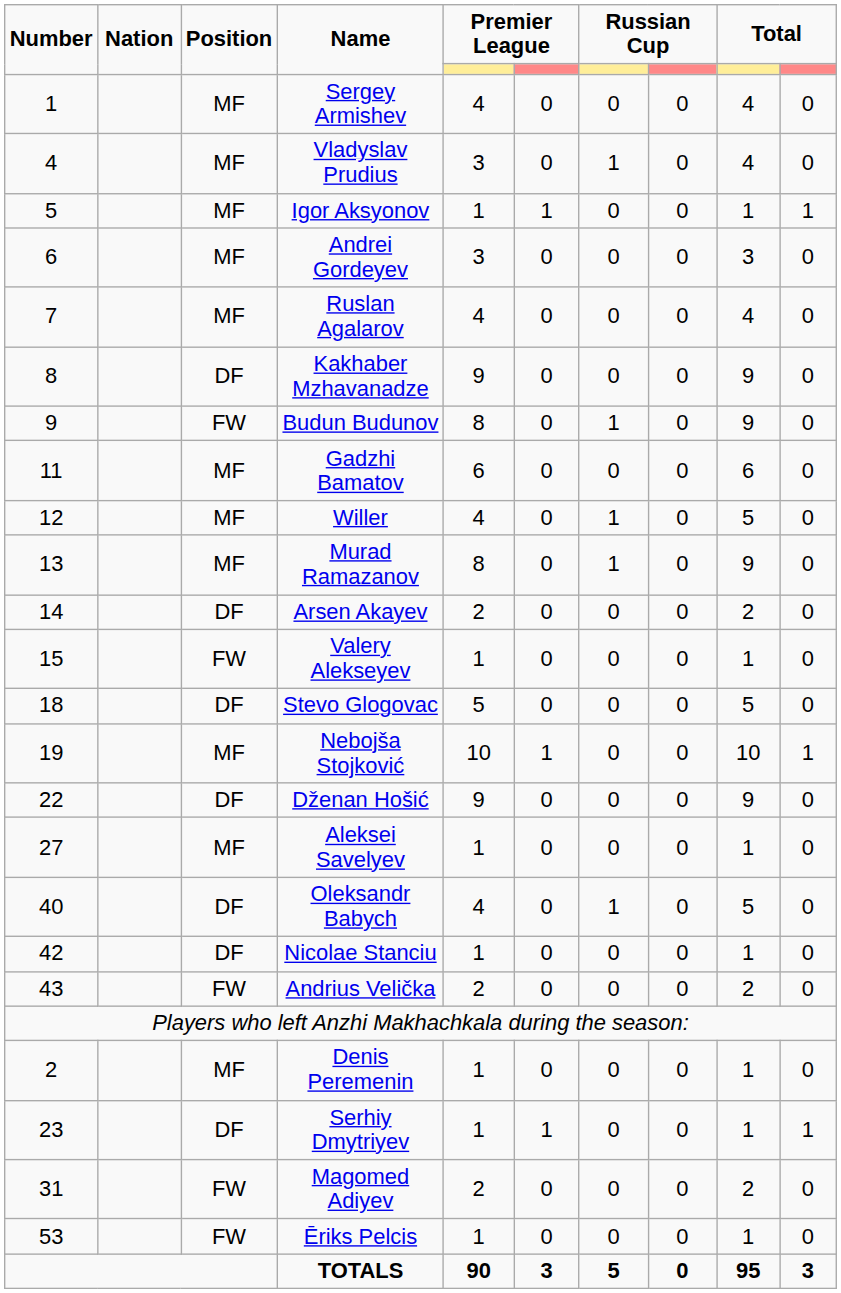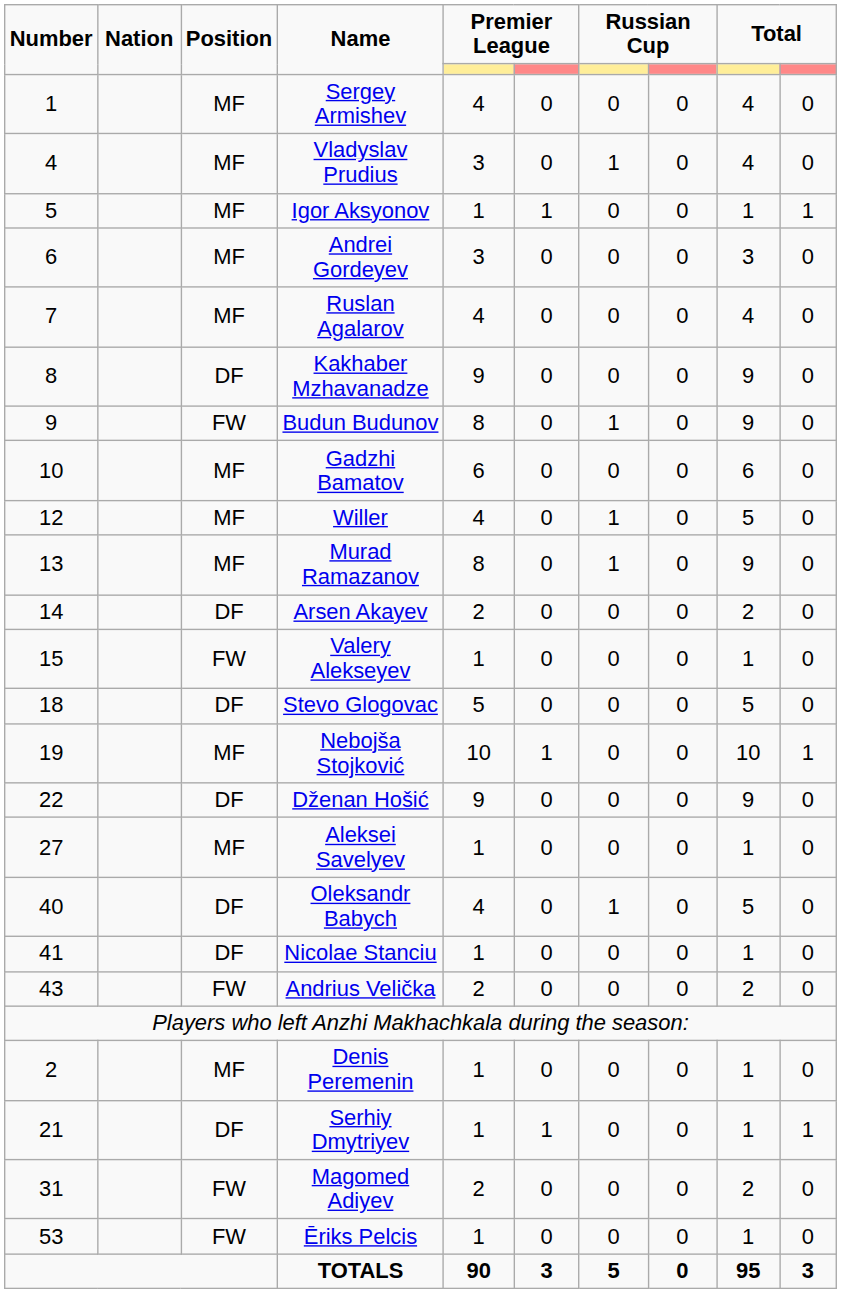Gadzhi Bamatov | Number: 11 -> 10
Nicolae Stanciu | Number: 42 -> 41
Serhiy Dmytriyev | Number: 23 -> 21
